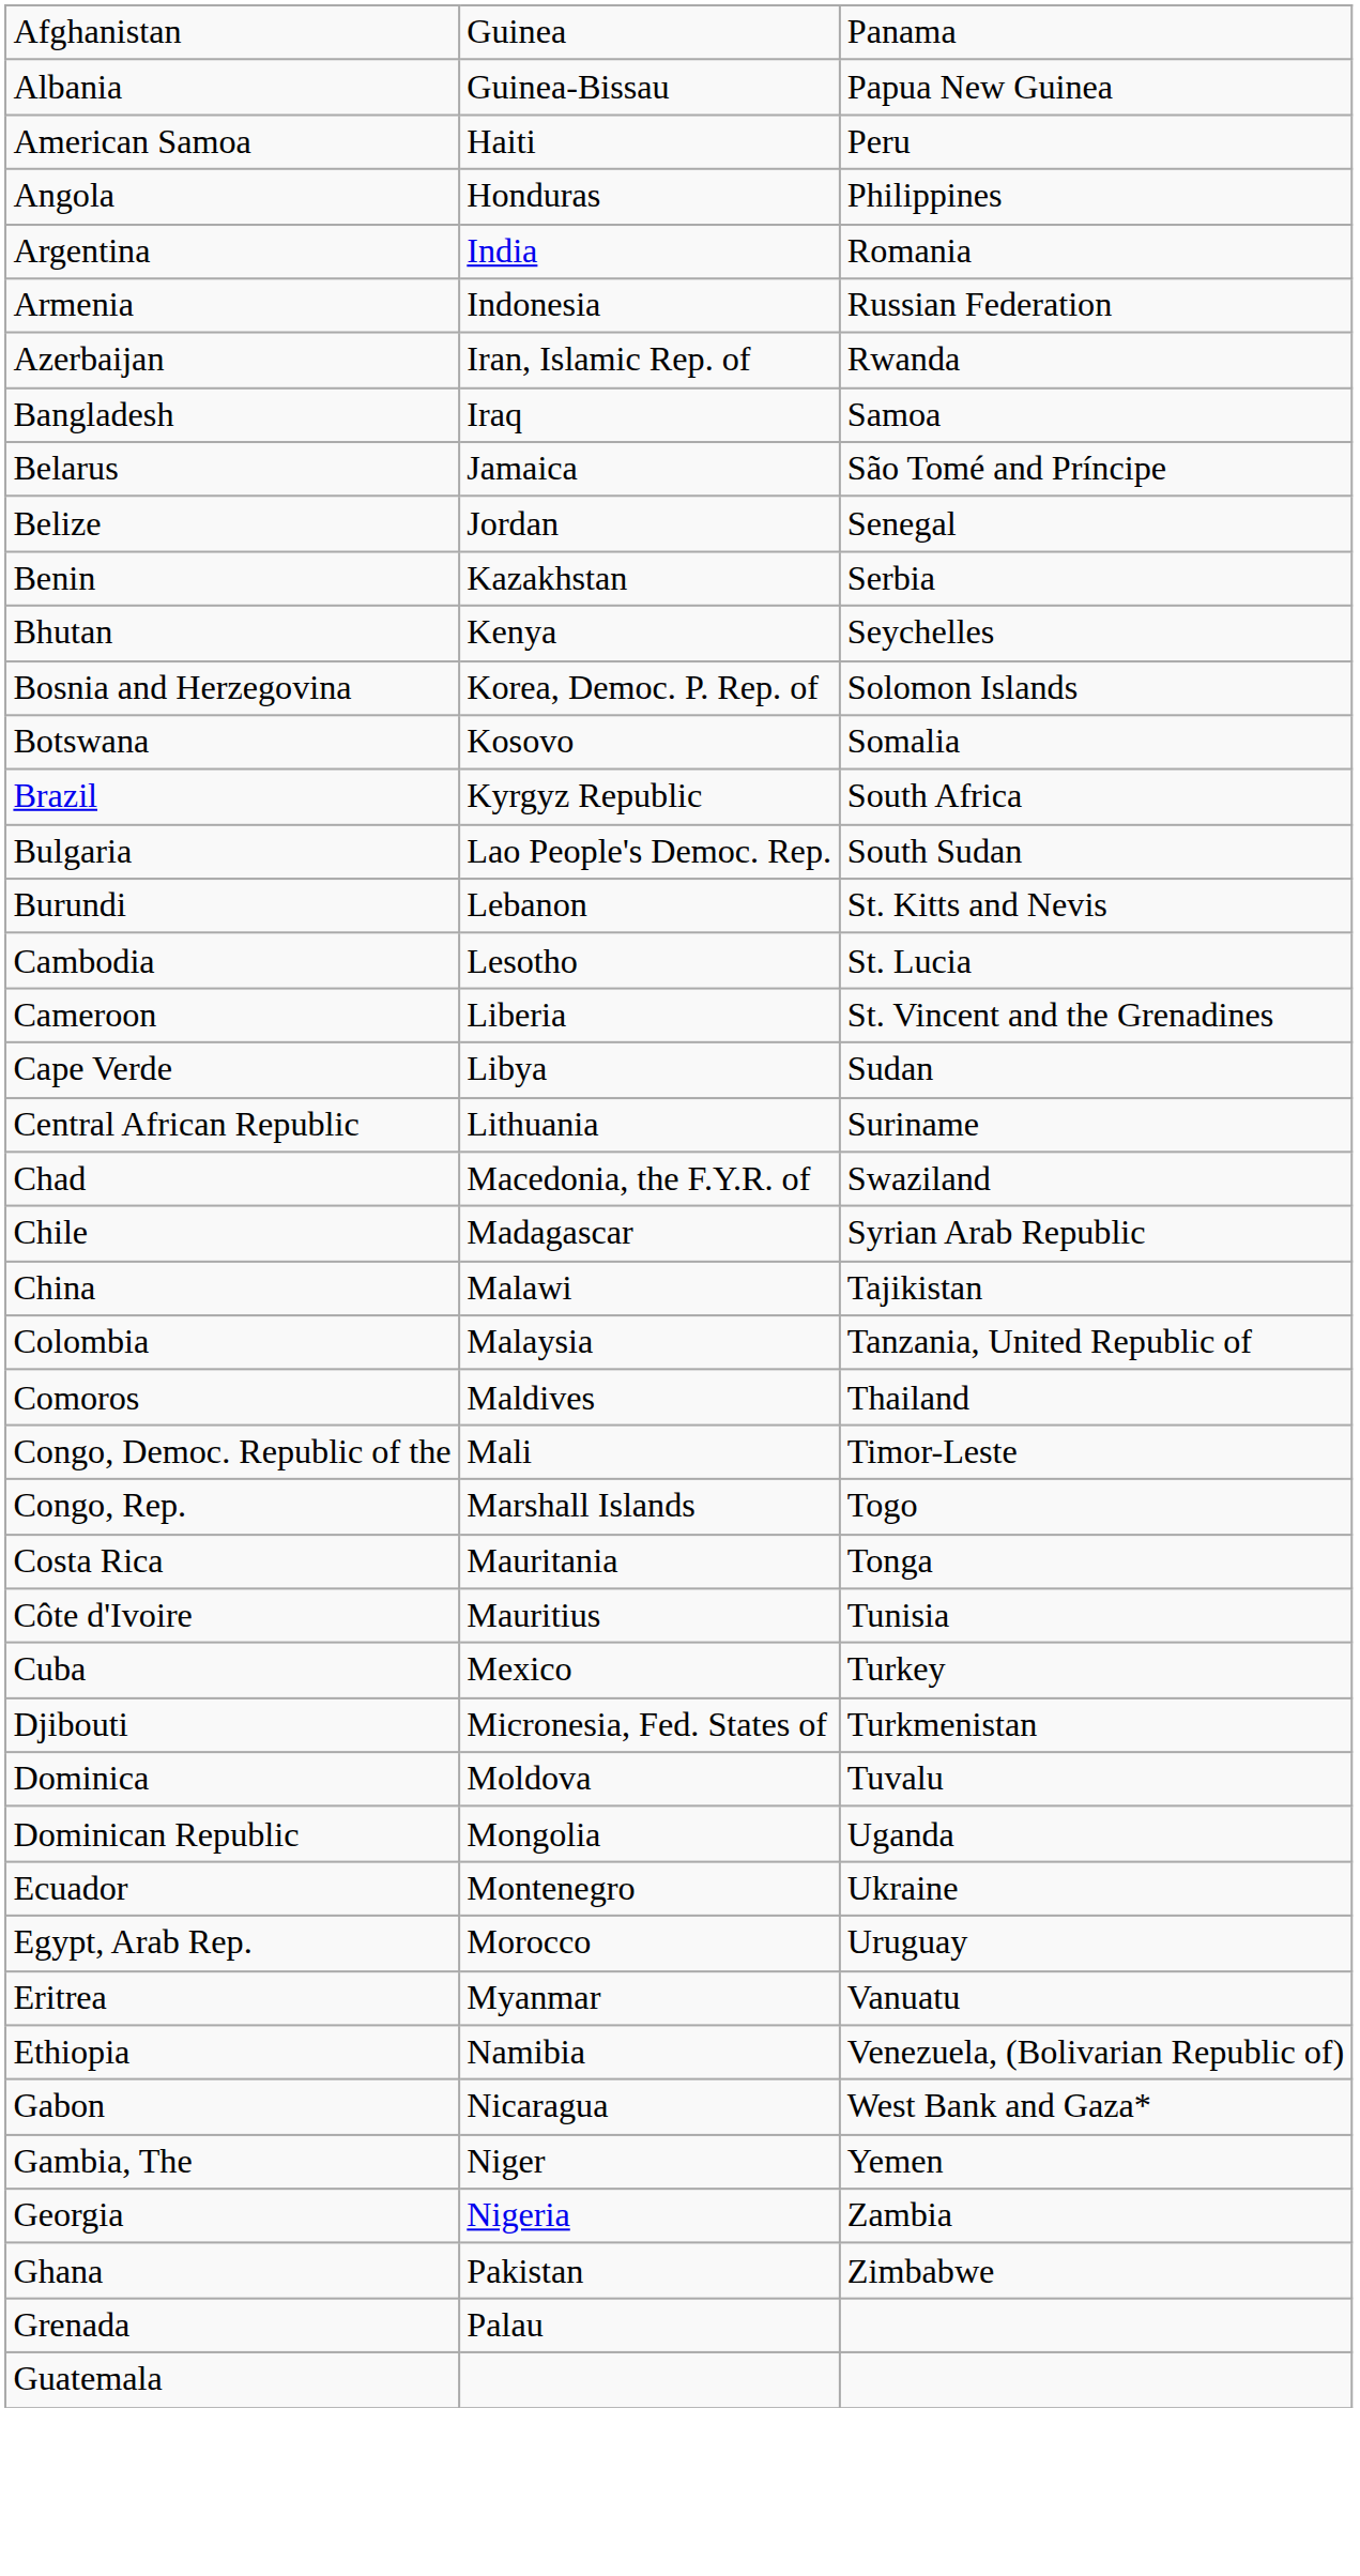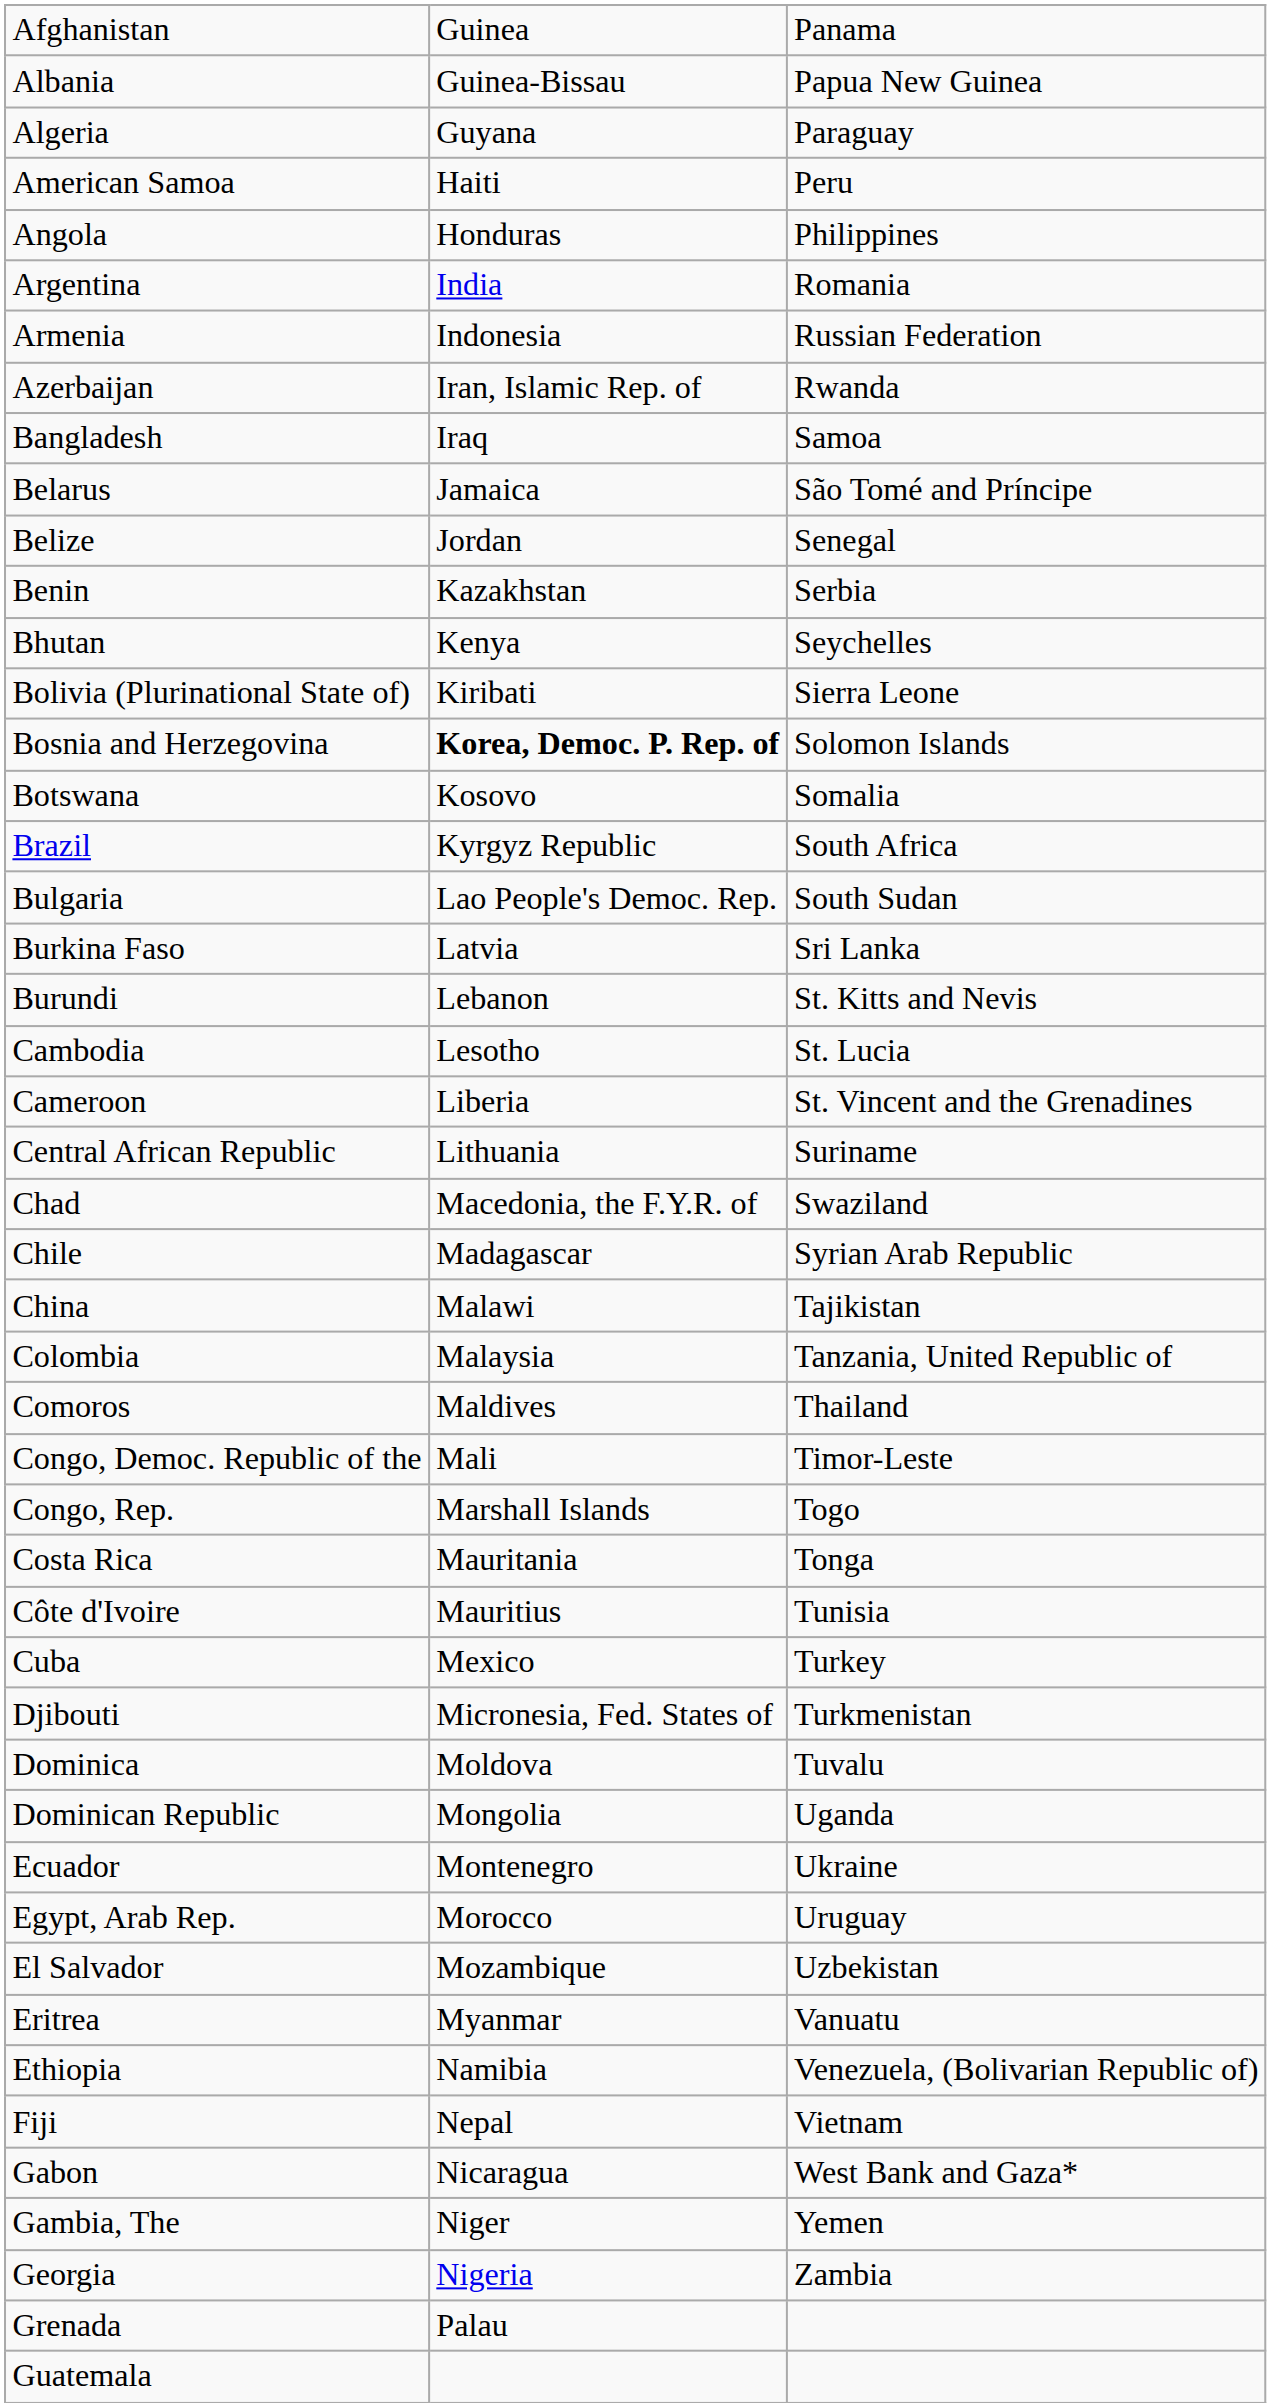+ row: Algeria | Guyana | Paraguay
+ row: Bolivia (Plurinational State of) | Kiribati | Sierra Leone
Bosnia and Herzegovina | column 2: normal -> bold
+ row: Burkina Faso | Latvia | Sri Lanka
- row: Cape Verde | Libya | Sudan
+ row: El Salvador | Mozambique | Uzbekistan
+ row: Fiji | Nepal | Vietnam
- row: Ghana | Pakistan | Zimbabwe
